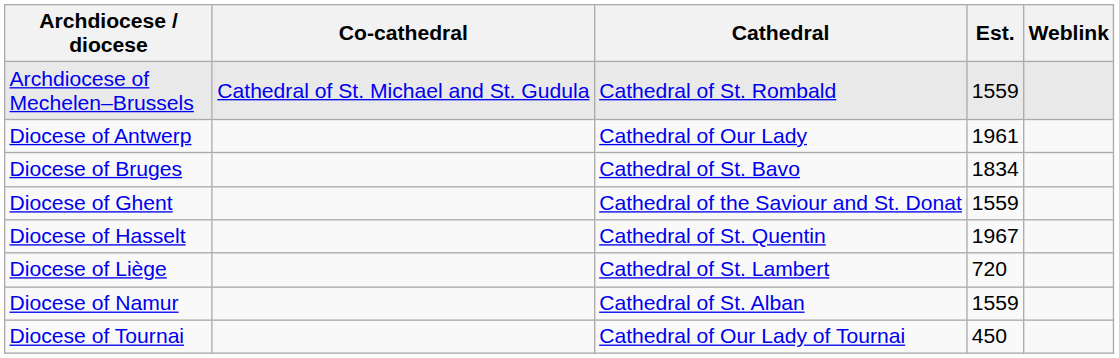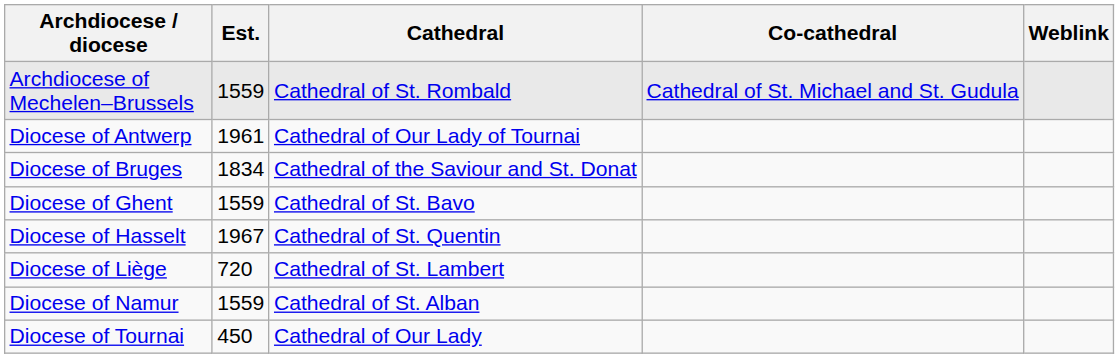columns swapped: Est. <-> Co-cathedral
Diocese of Antwerp | Cathedral: Cathedral of Our Lady -> Cathedral of Our Lady of Tournai
Diocese of Bruges | Cathedral: Cathedral of St. Bavo -> Cathedral of the Saviour and St. Donat
Diocese of Ghent | Cathedral: Cathedral of the Saviour and St. Donat -> Cathedral of St. Bavo
Diocese of Tournai | Cathedral: Cathedral of Our Lady of Tournai -> Cathedral of Our Lady
